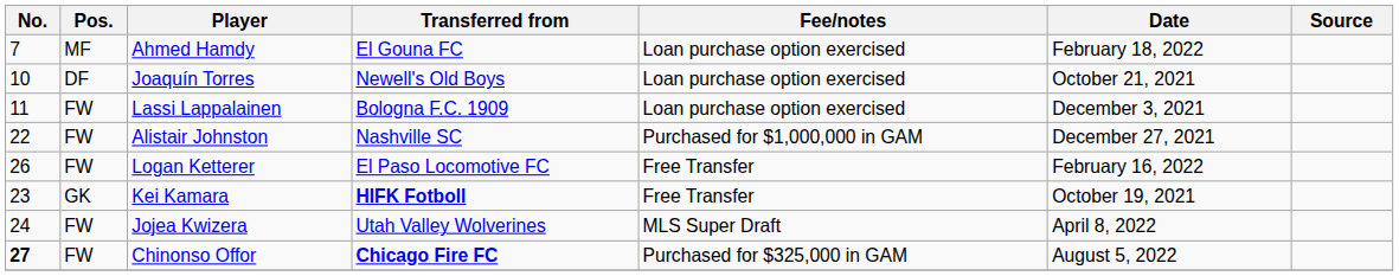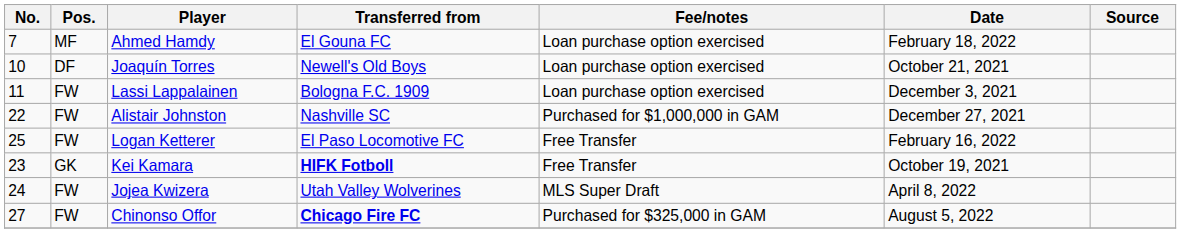Logan Ketterer | No.: 26 -> 25
Chinonso Offor | No.: bold -> normal
